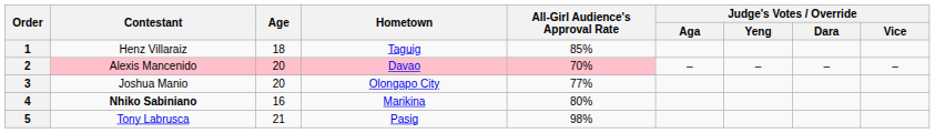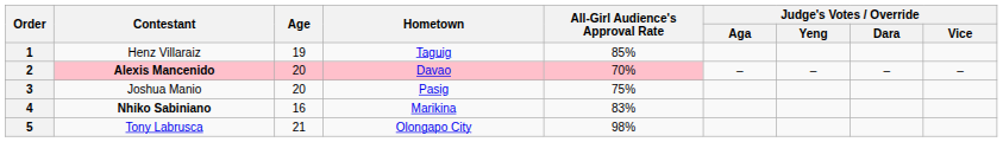1 | Age: 18 -> 19
2 | Contestant: normal -> bold
3 | Hometown: Olongapo City -> Pasig
3 | All-Girl Audience's Approval Rate: 77% -> 75%
4 | All-Girl Audience's Approval Rate: 80% -> 83%
5 | Hometown: Pasig -> Olongapo City
